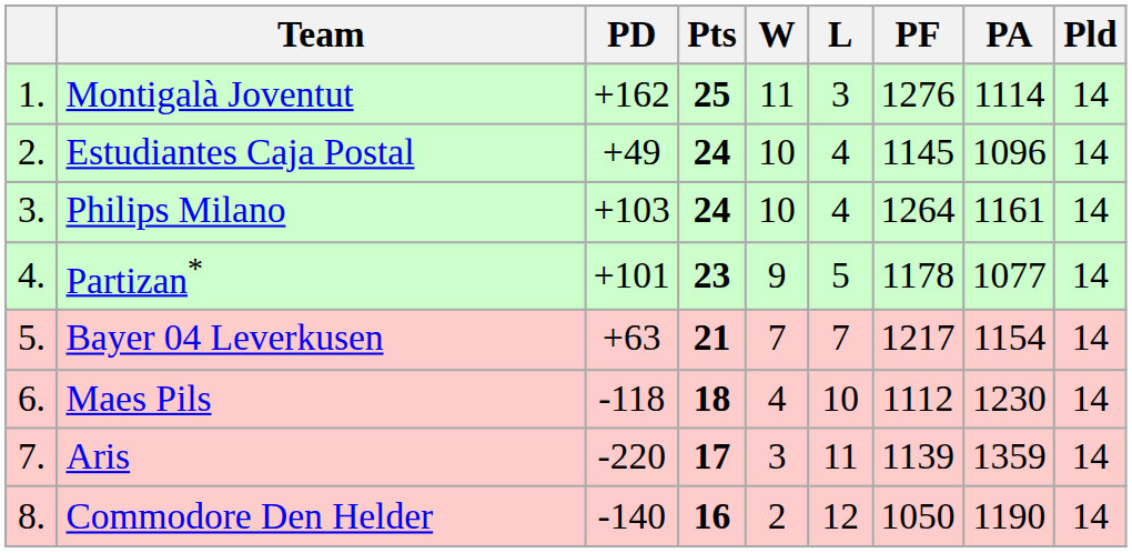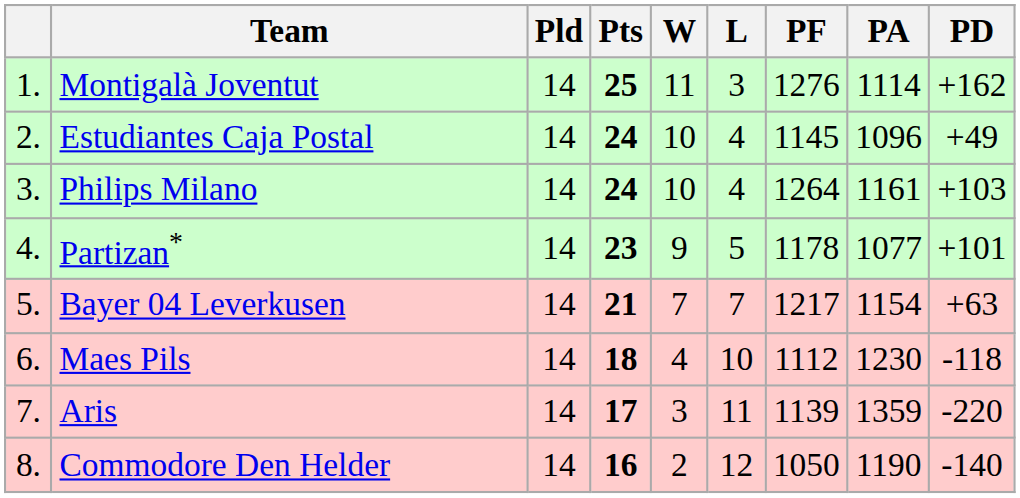columns swapped: Pld <-> PD
